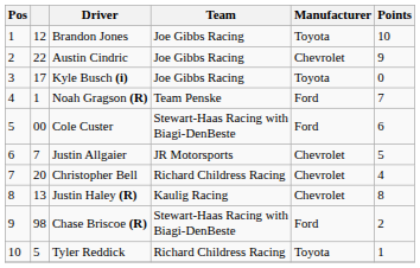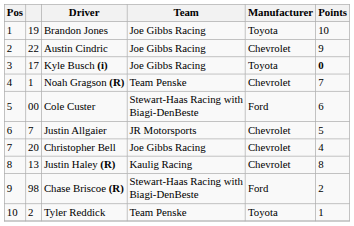Brandon Jones | column 2: 12 -> 19
Kyle Busch (i) | Points: normal -> bold
Noah Gragson (R) | Manufacturer: Ford -> Chevrolet
Christopher Bell | Team: Richard Childress Racing -> Joe Gibbs Racing
Tyler Reddick | column 2: 5 -> 2
Tyler Reddick | Team: Richard Childress Racing -> Team Penske
